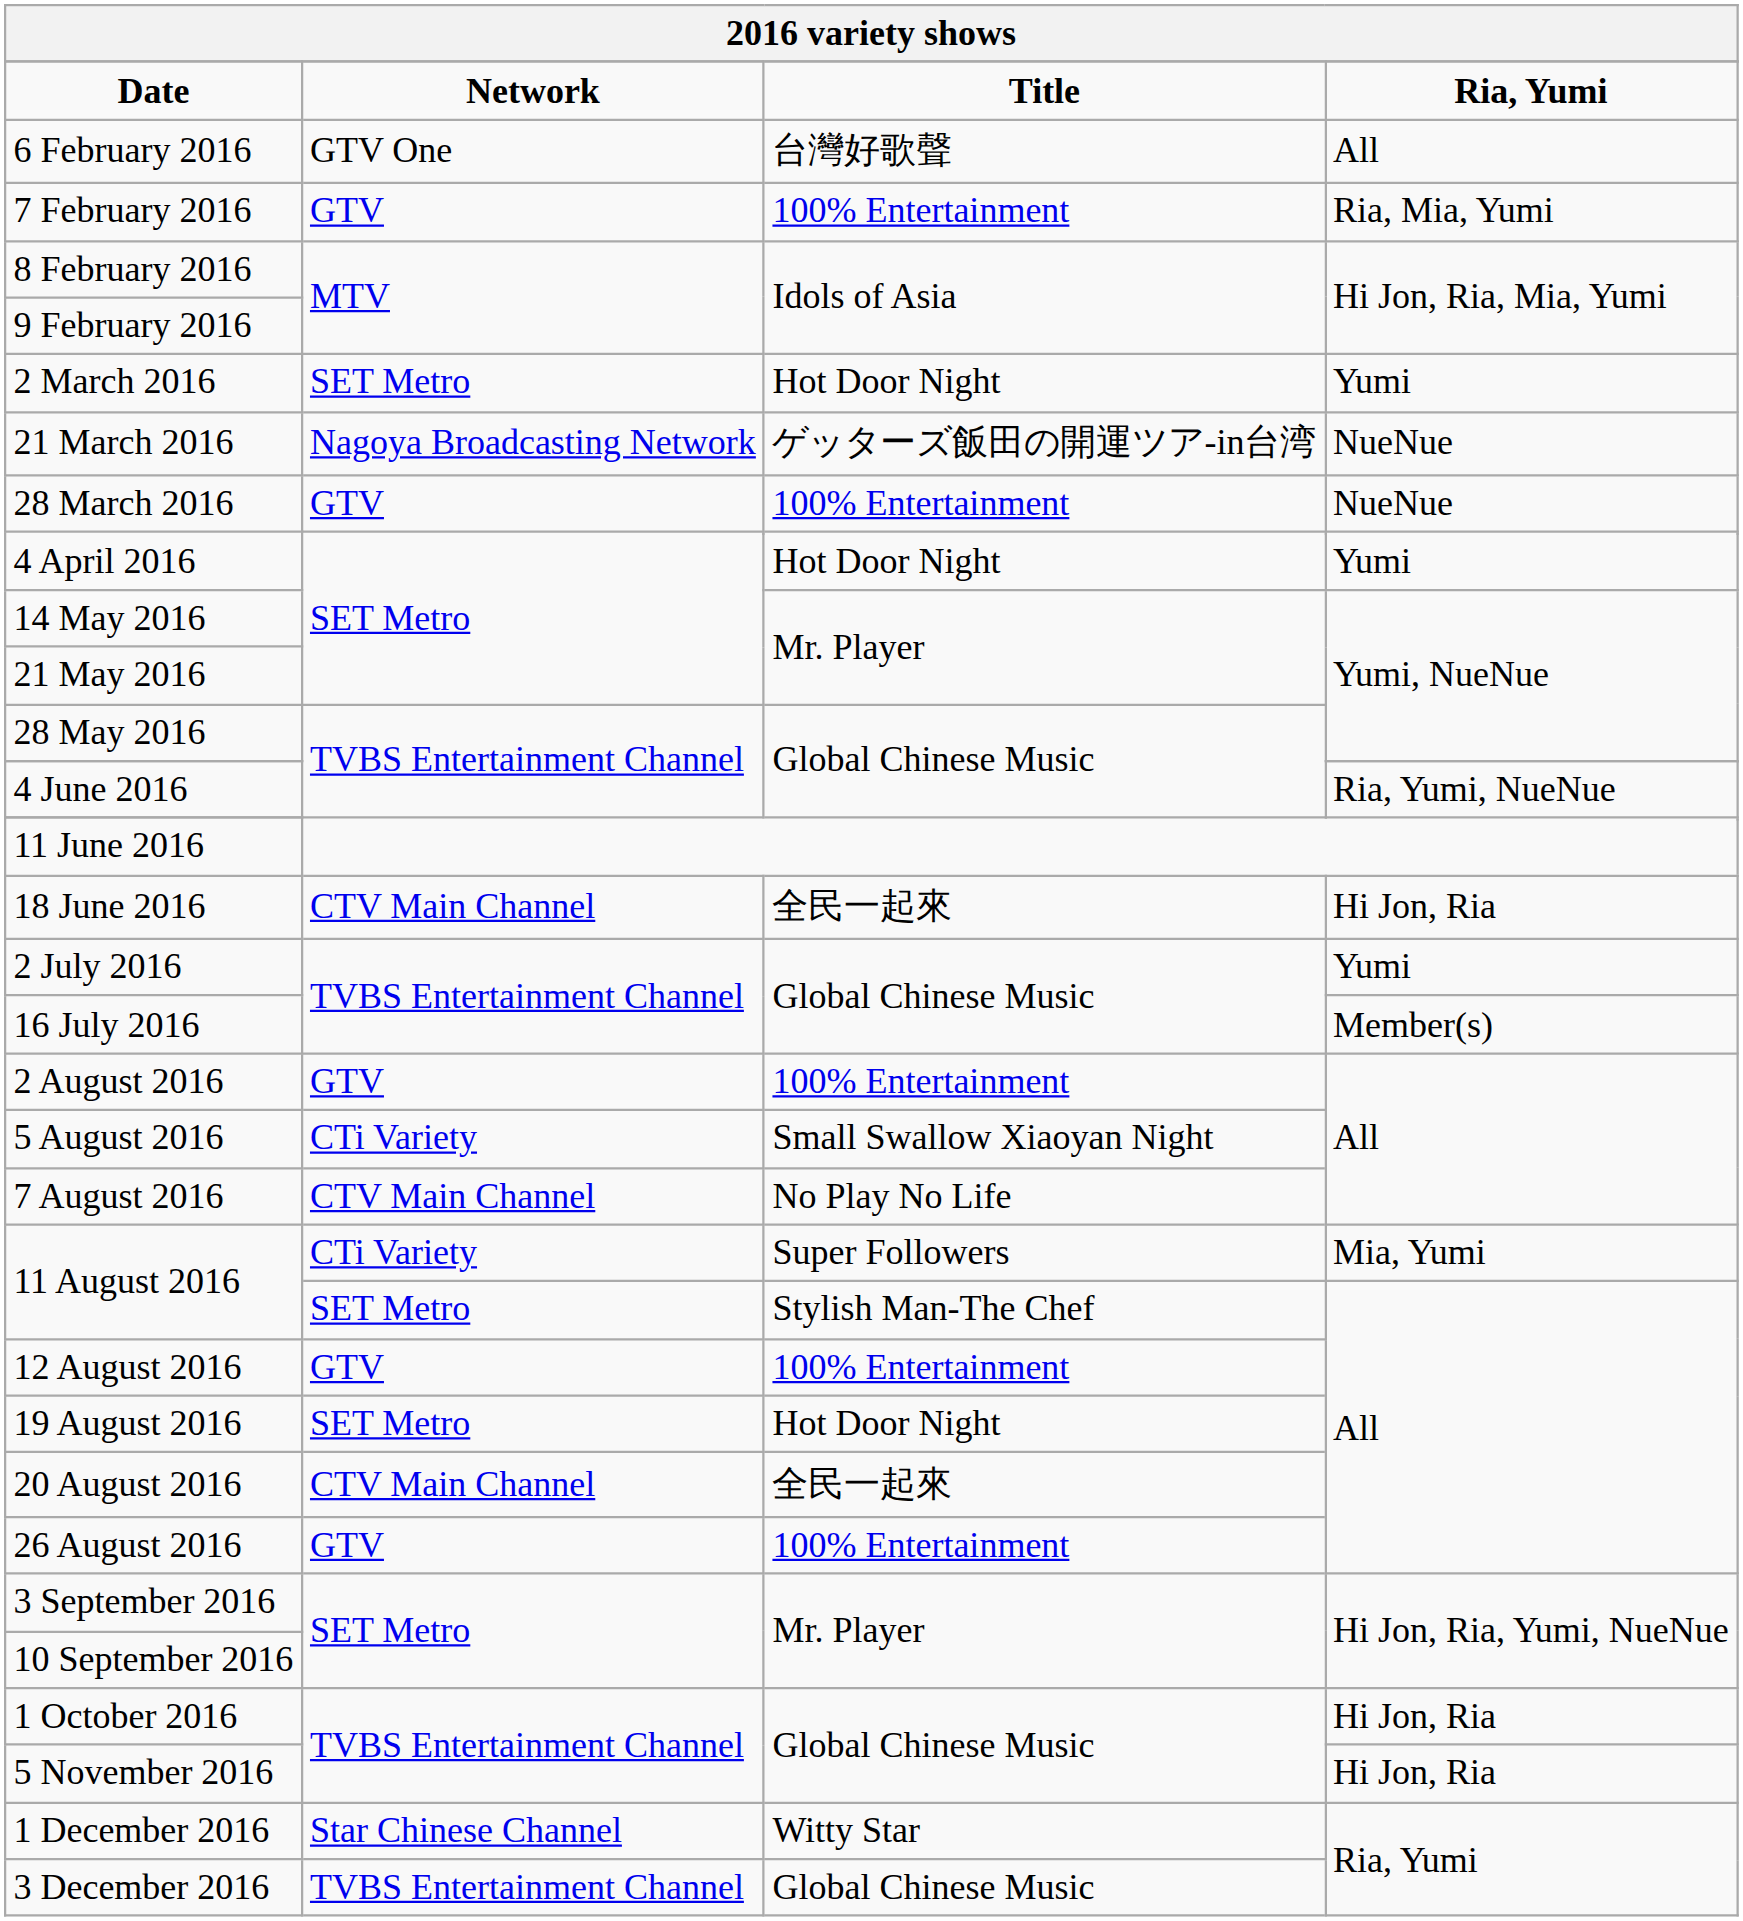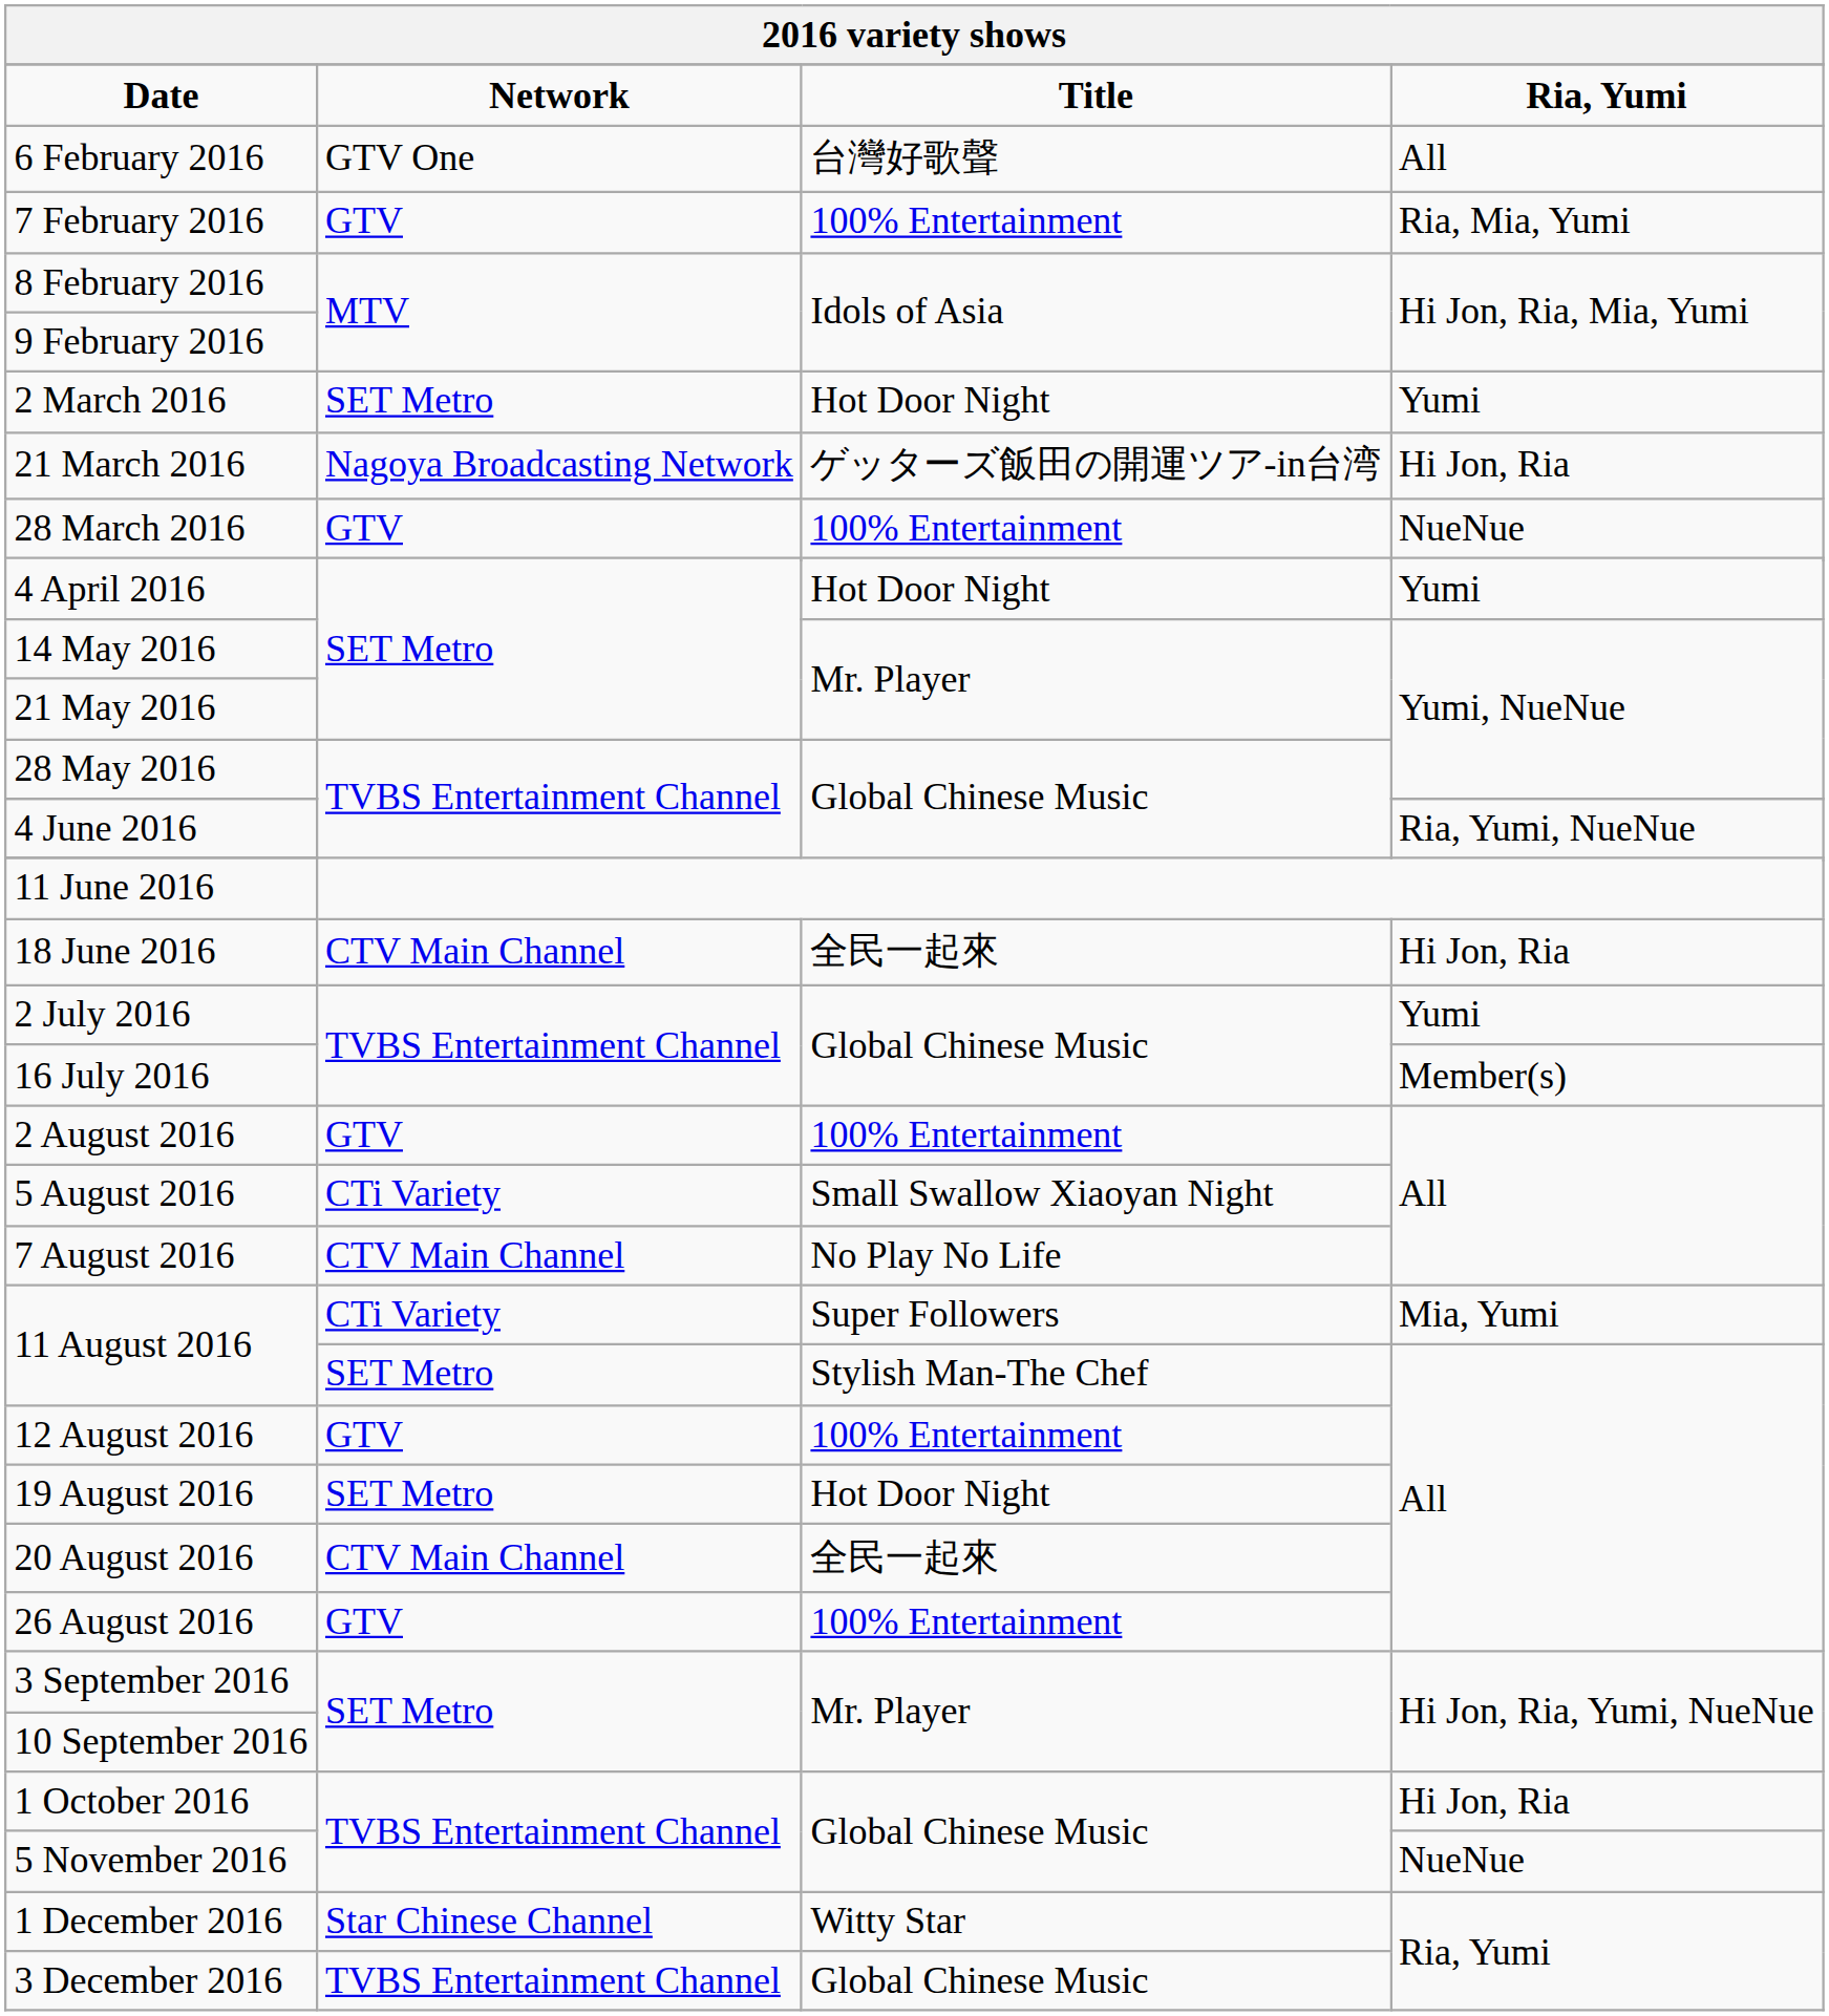21 March 2016 | column 4: NueNue -> Hi Jon, Ria
5 November 2016 | column 4: Hi Jon, Ria -> NueNue
